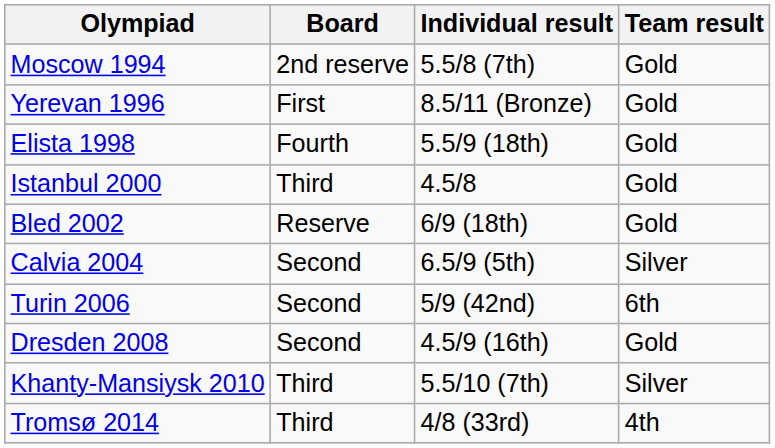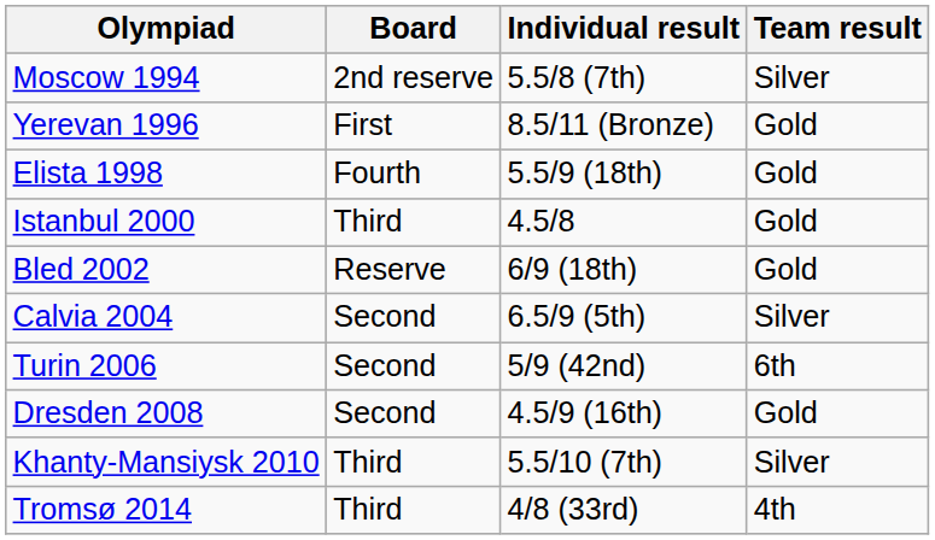Moscow 1994 | Team result: Gold -> Silver
